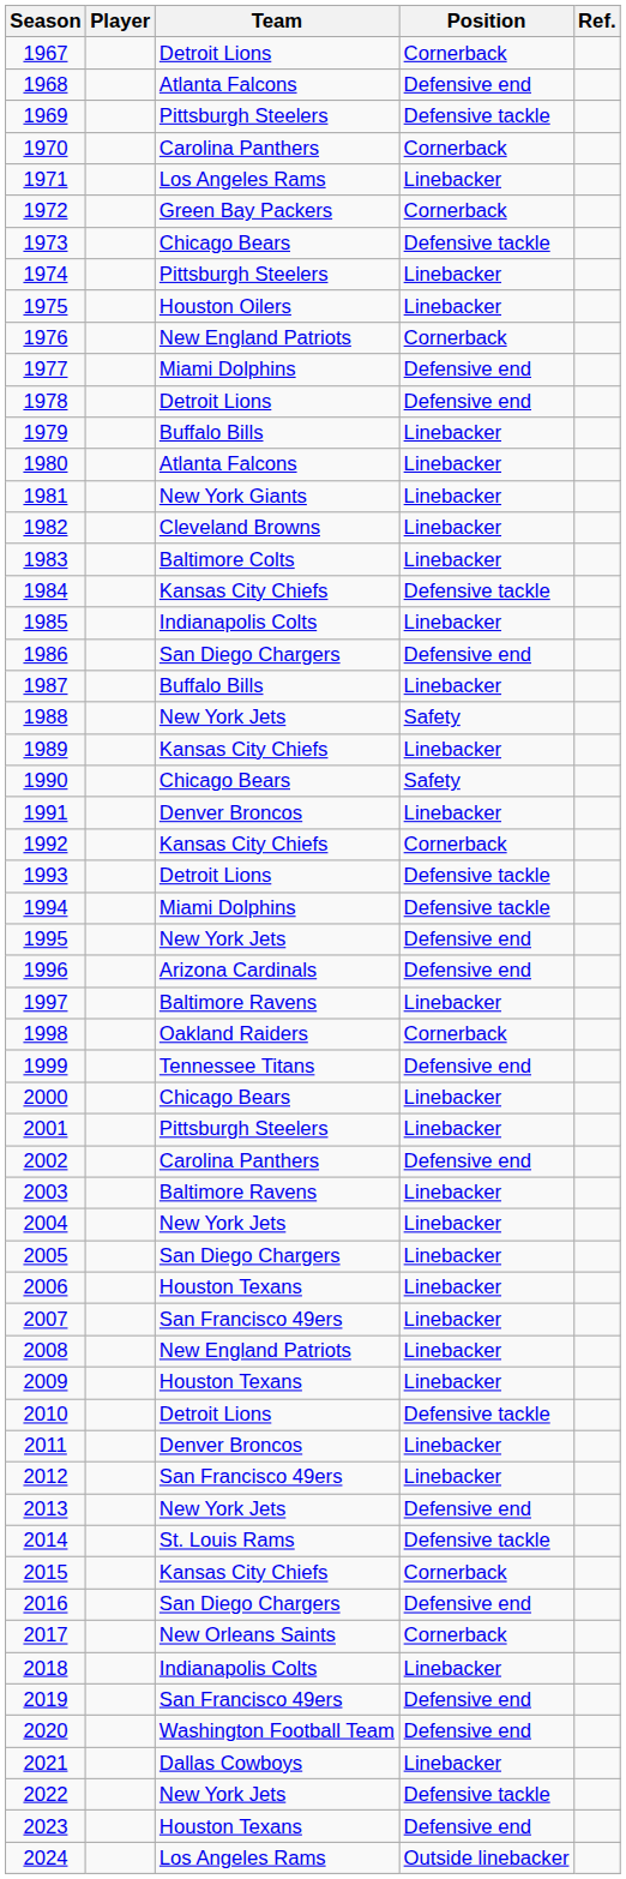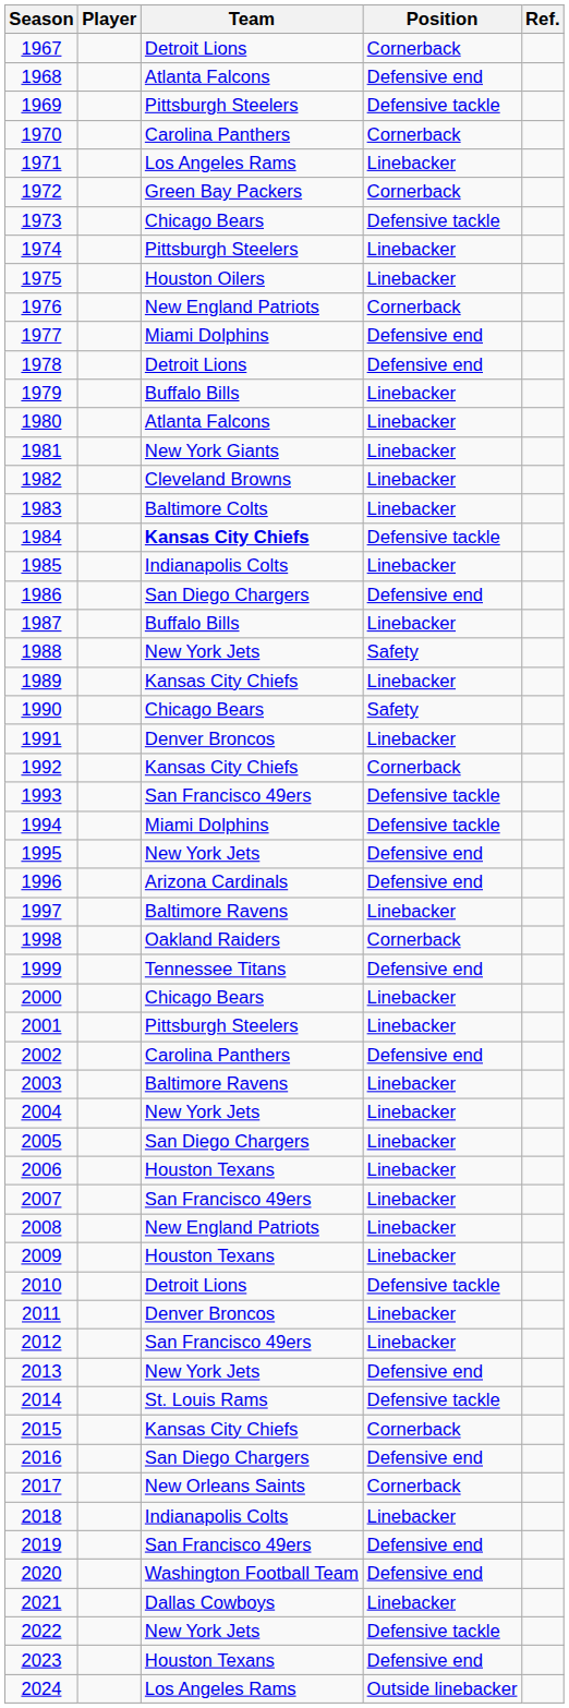1984 | Team: normal -> bold
1993 | Team: Detroit Lions -> San Francisco 49ers
